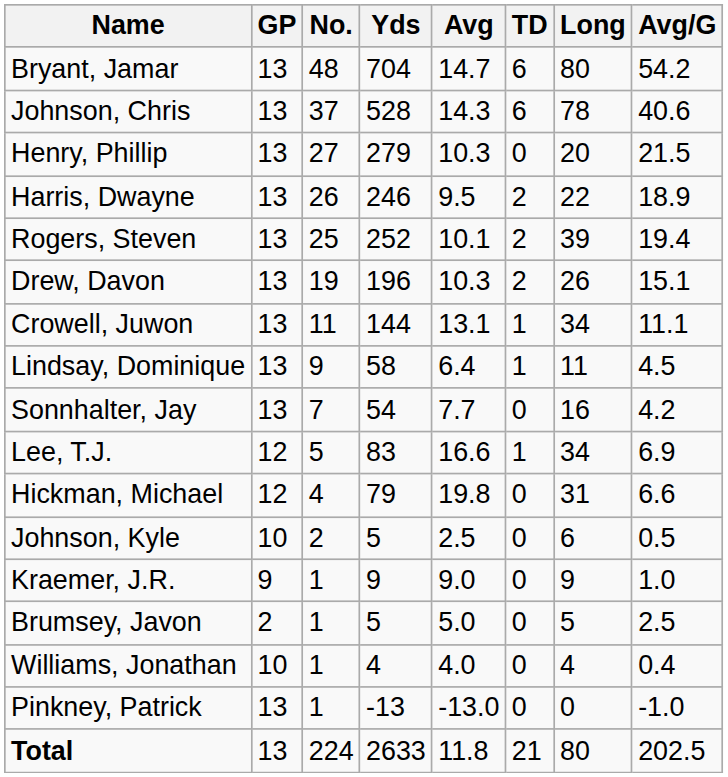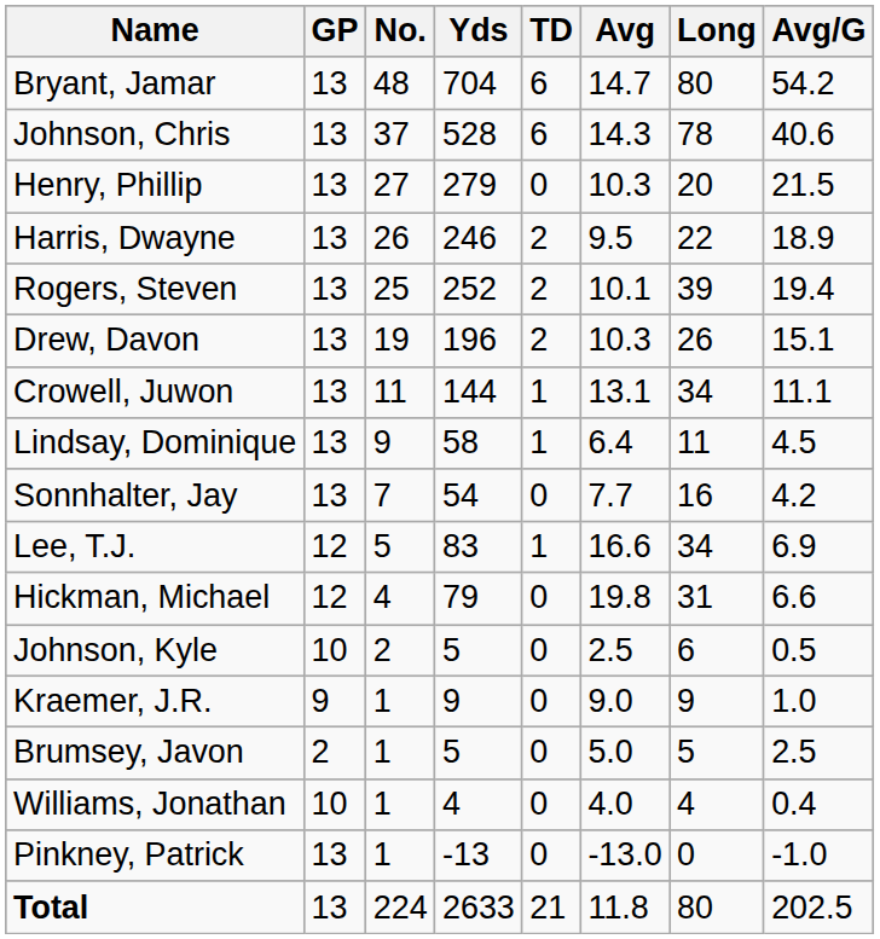columns swapped: Avg <-> TD
